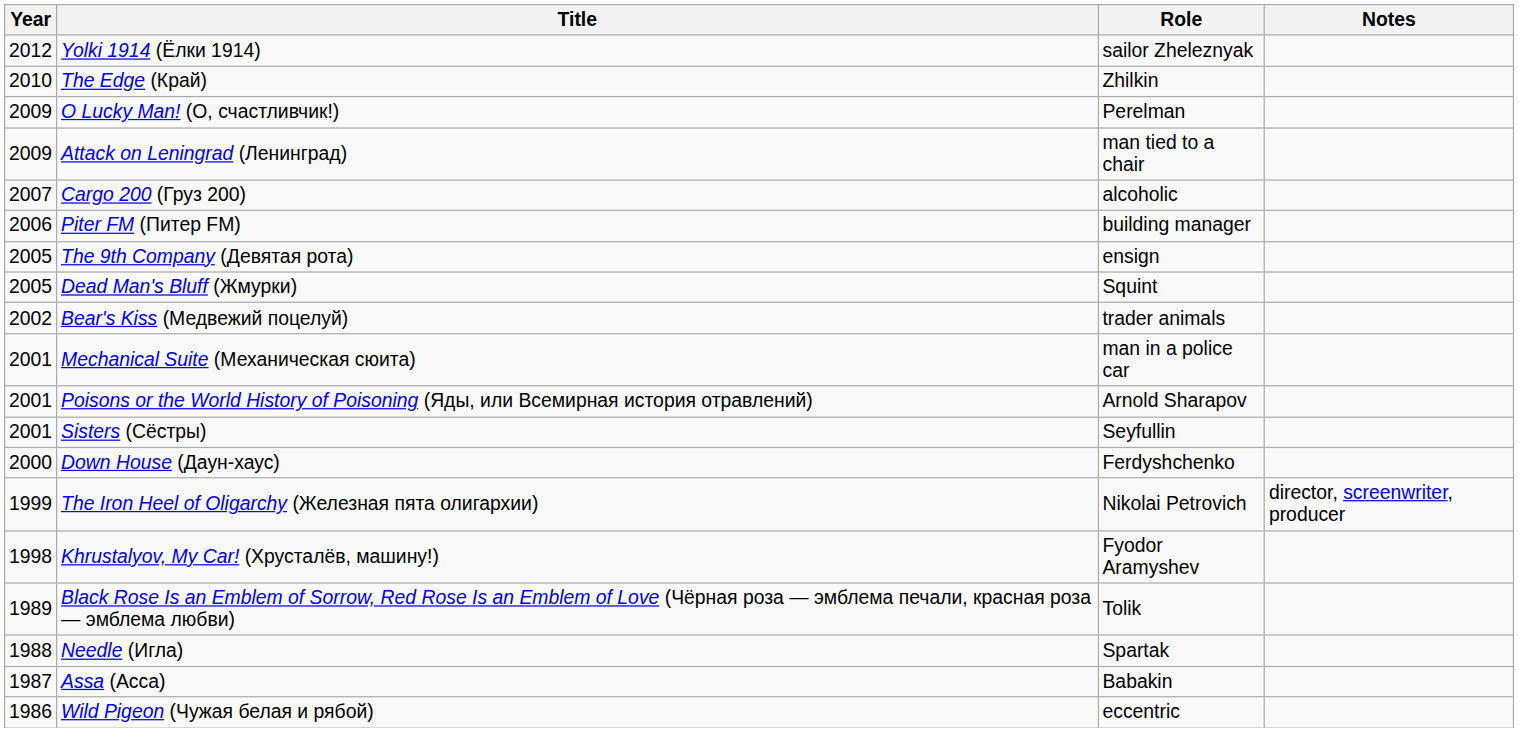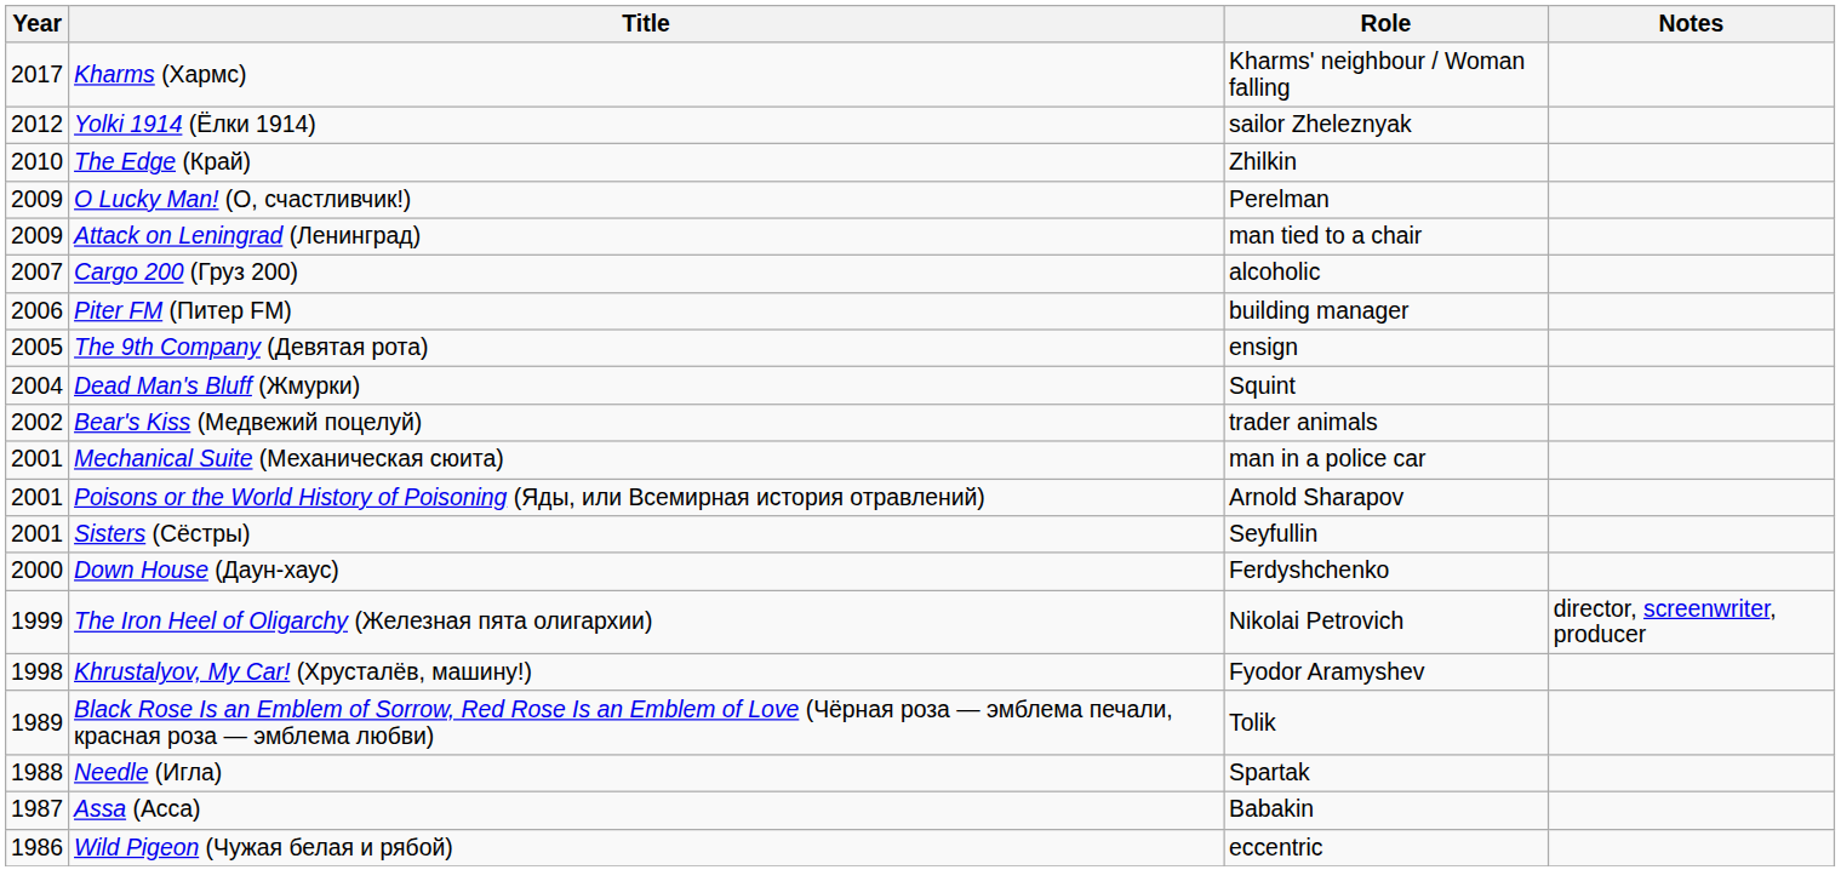+ row: 2017 | Kharms (Хармс) | Kharms' neighbour / Woman falling
Dead Man's Bluff (Жмурки) | Year: 2005 -> 2004
